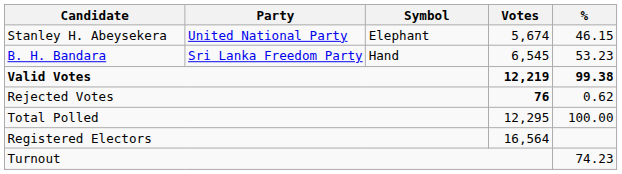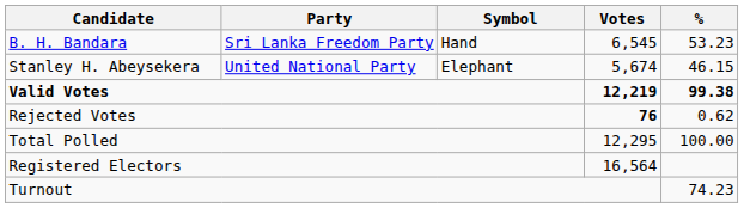rows swapped: B. H. Bandara <-> Stanley H. Abeysekera
